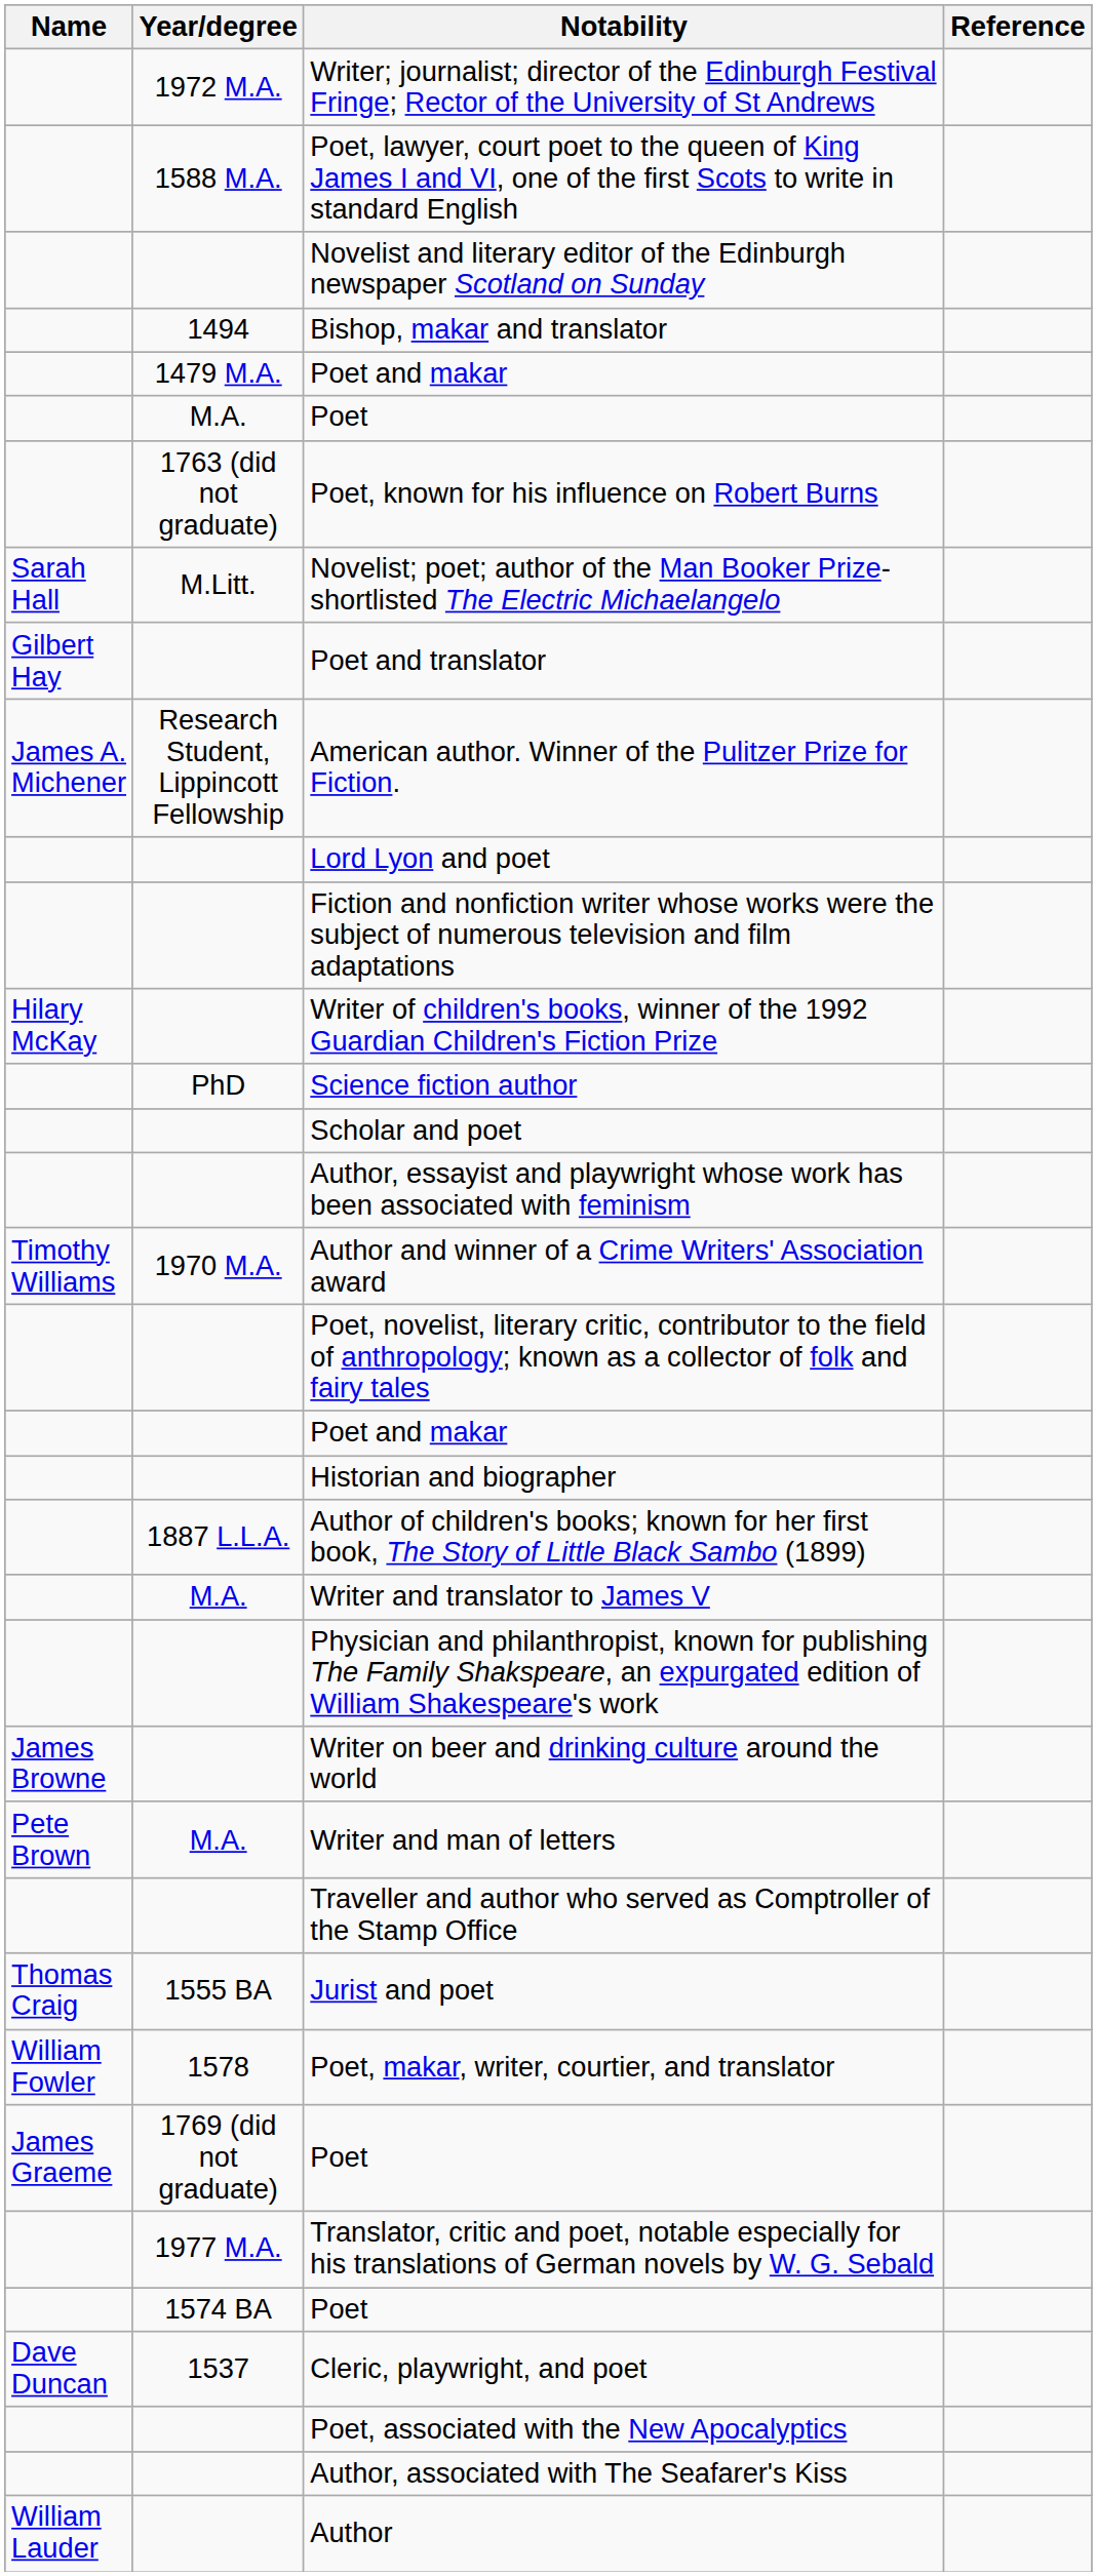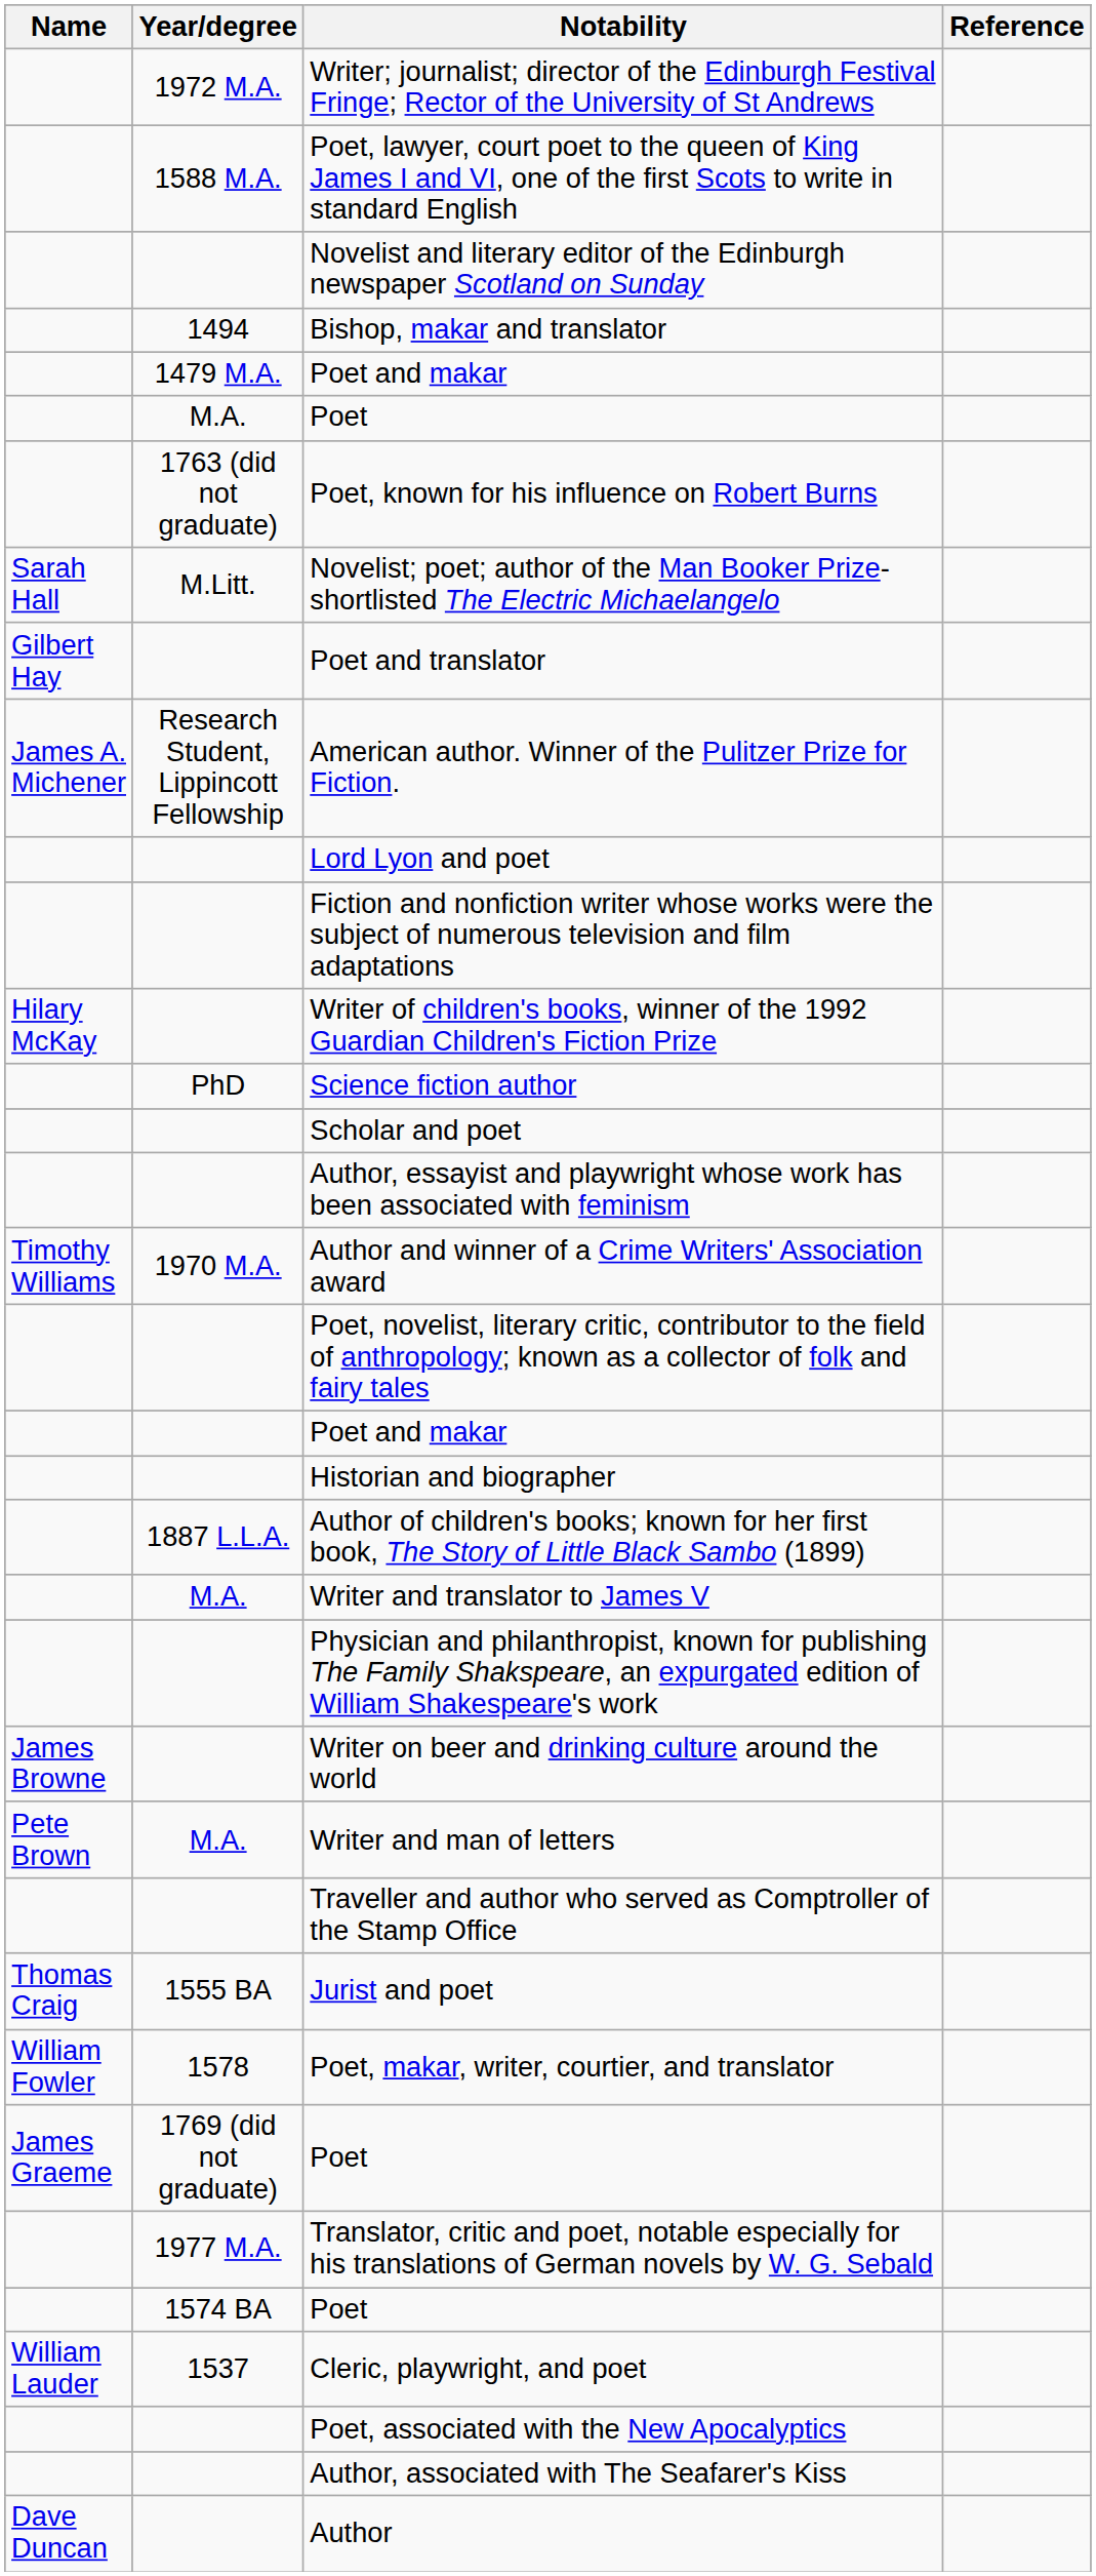Cleric, playwright, and poet | Name: Dave Duncan -> William Lauder
Author | Name: William Lauder -> Dave Duncan
